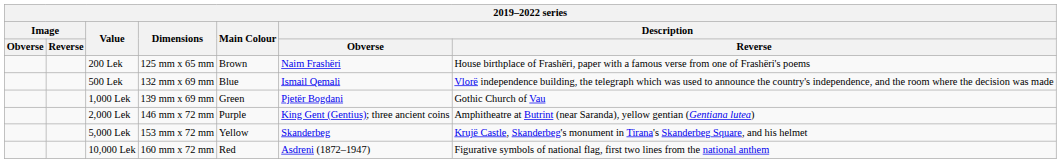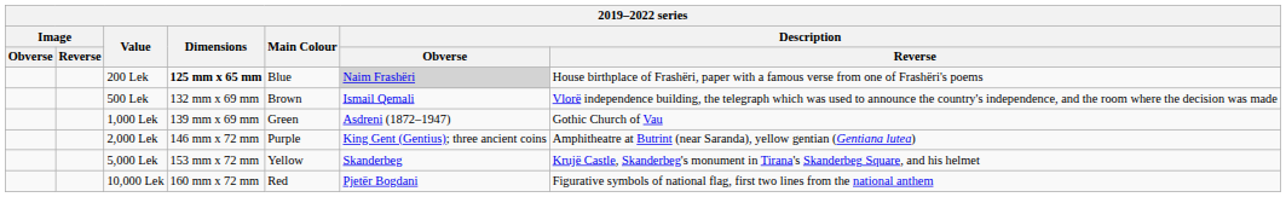200 Lek | Dimensions: normal -> bold
200 Lek | Main Colour: Brown -> Blue
200 Lek | Description / Obverse: no background -> lightgrey background
500 Lek | Main Colour: Blue -> Brown
1,000 Lek | Description / Obverse: Pjetër Bogdani -> Asdreni (1872–1947)
10,000 Lek | Description / Obverse: Asdreni (1872–1947) -> Pjetër Bogdani
